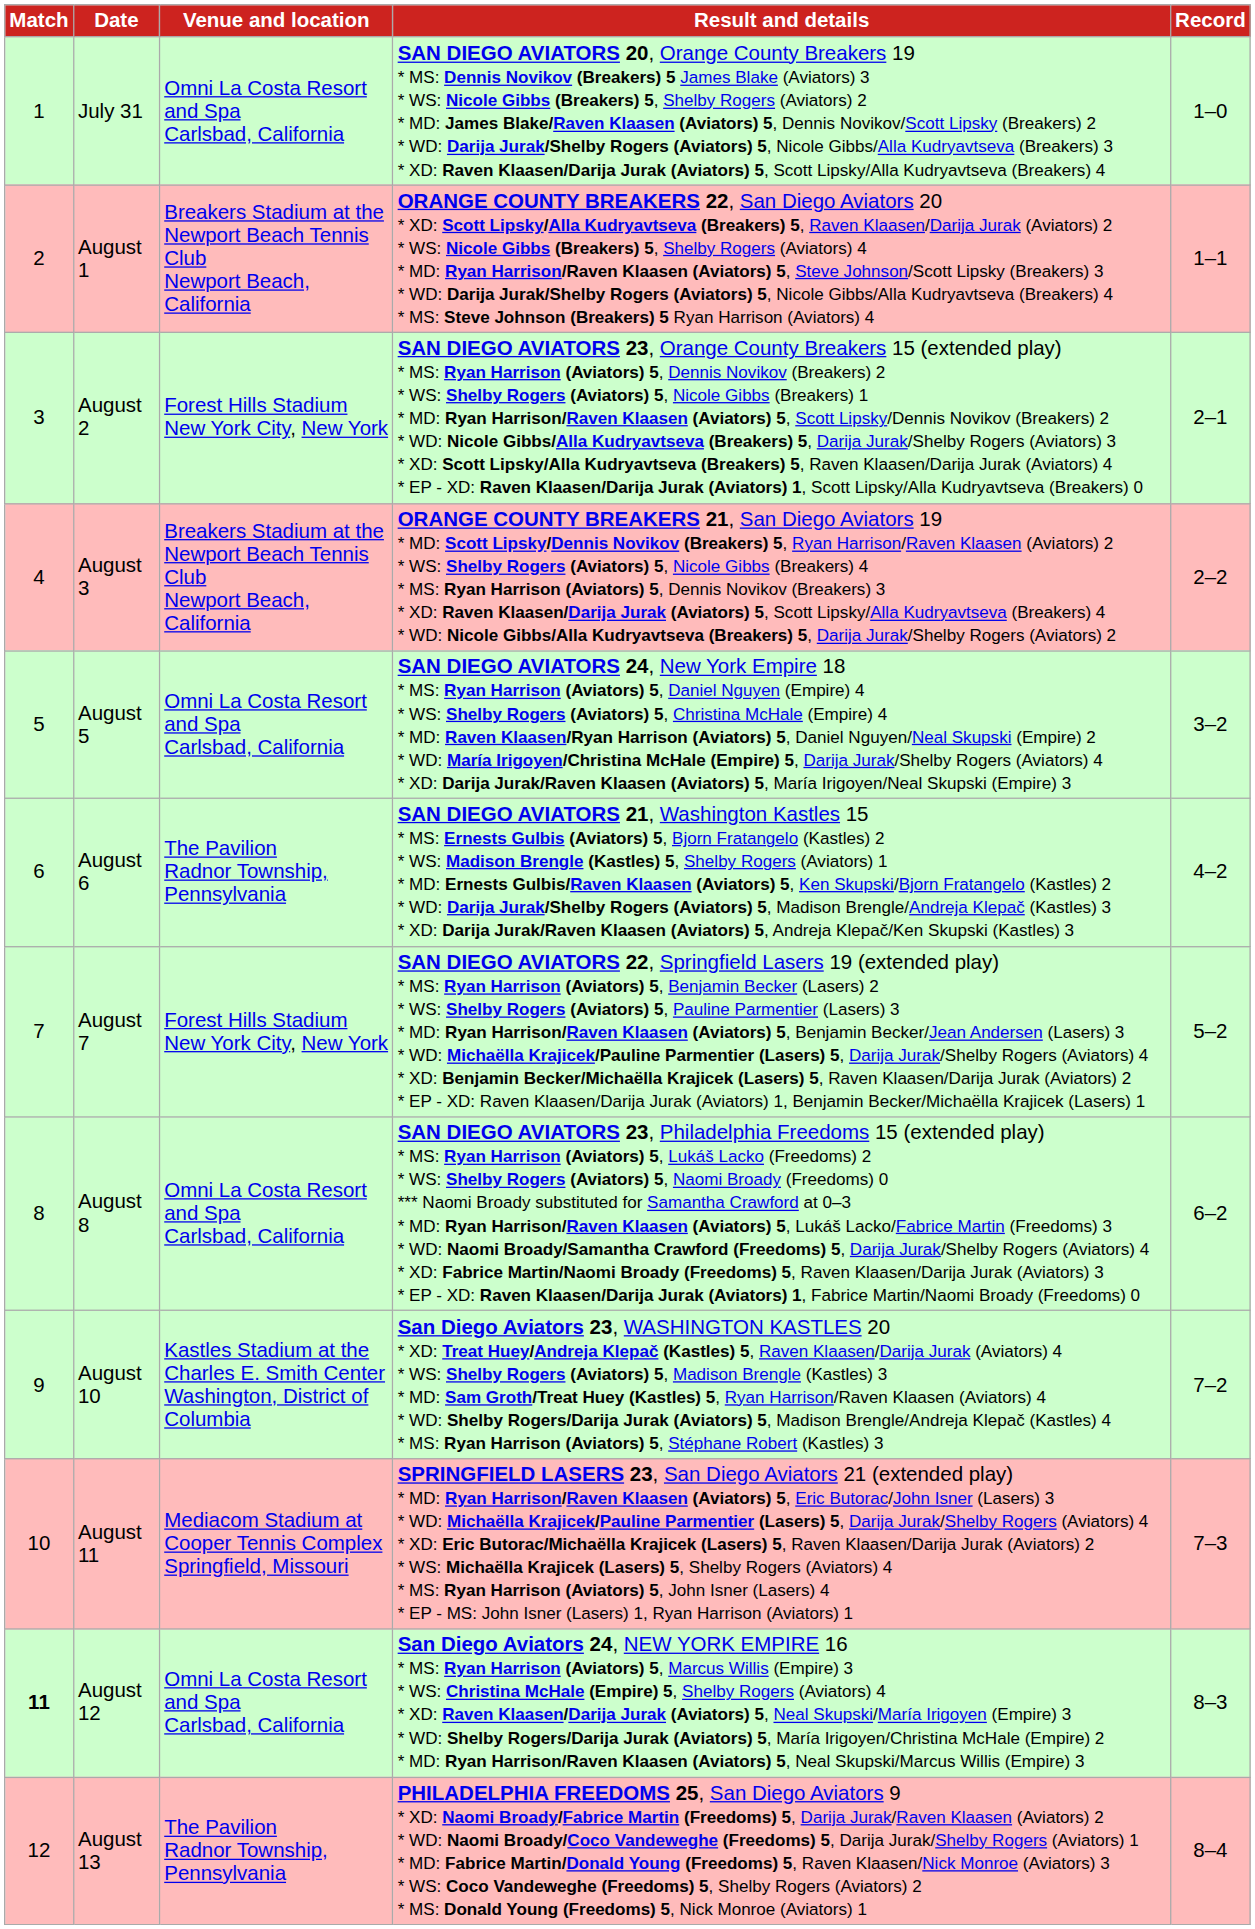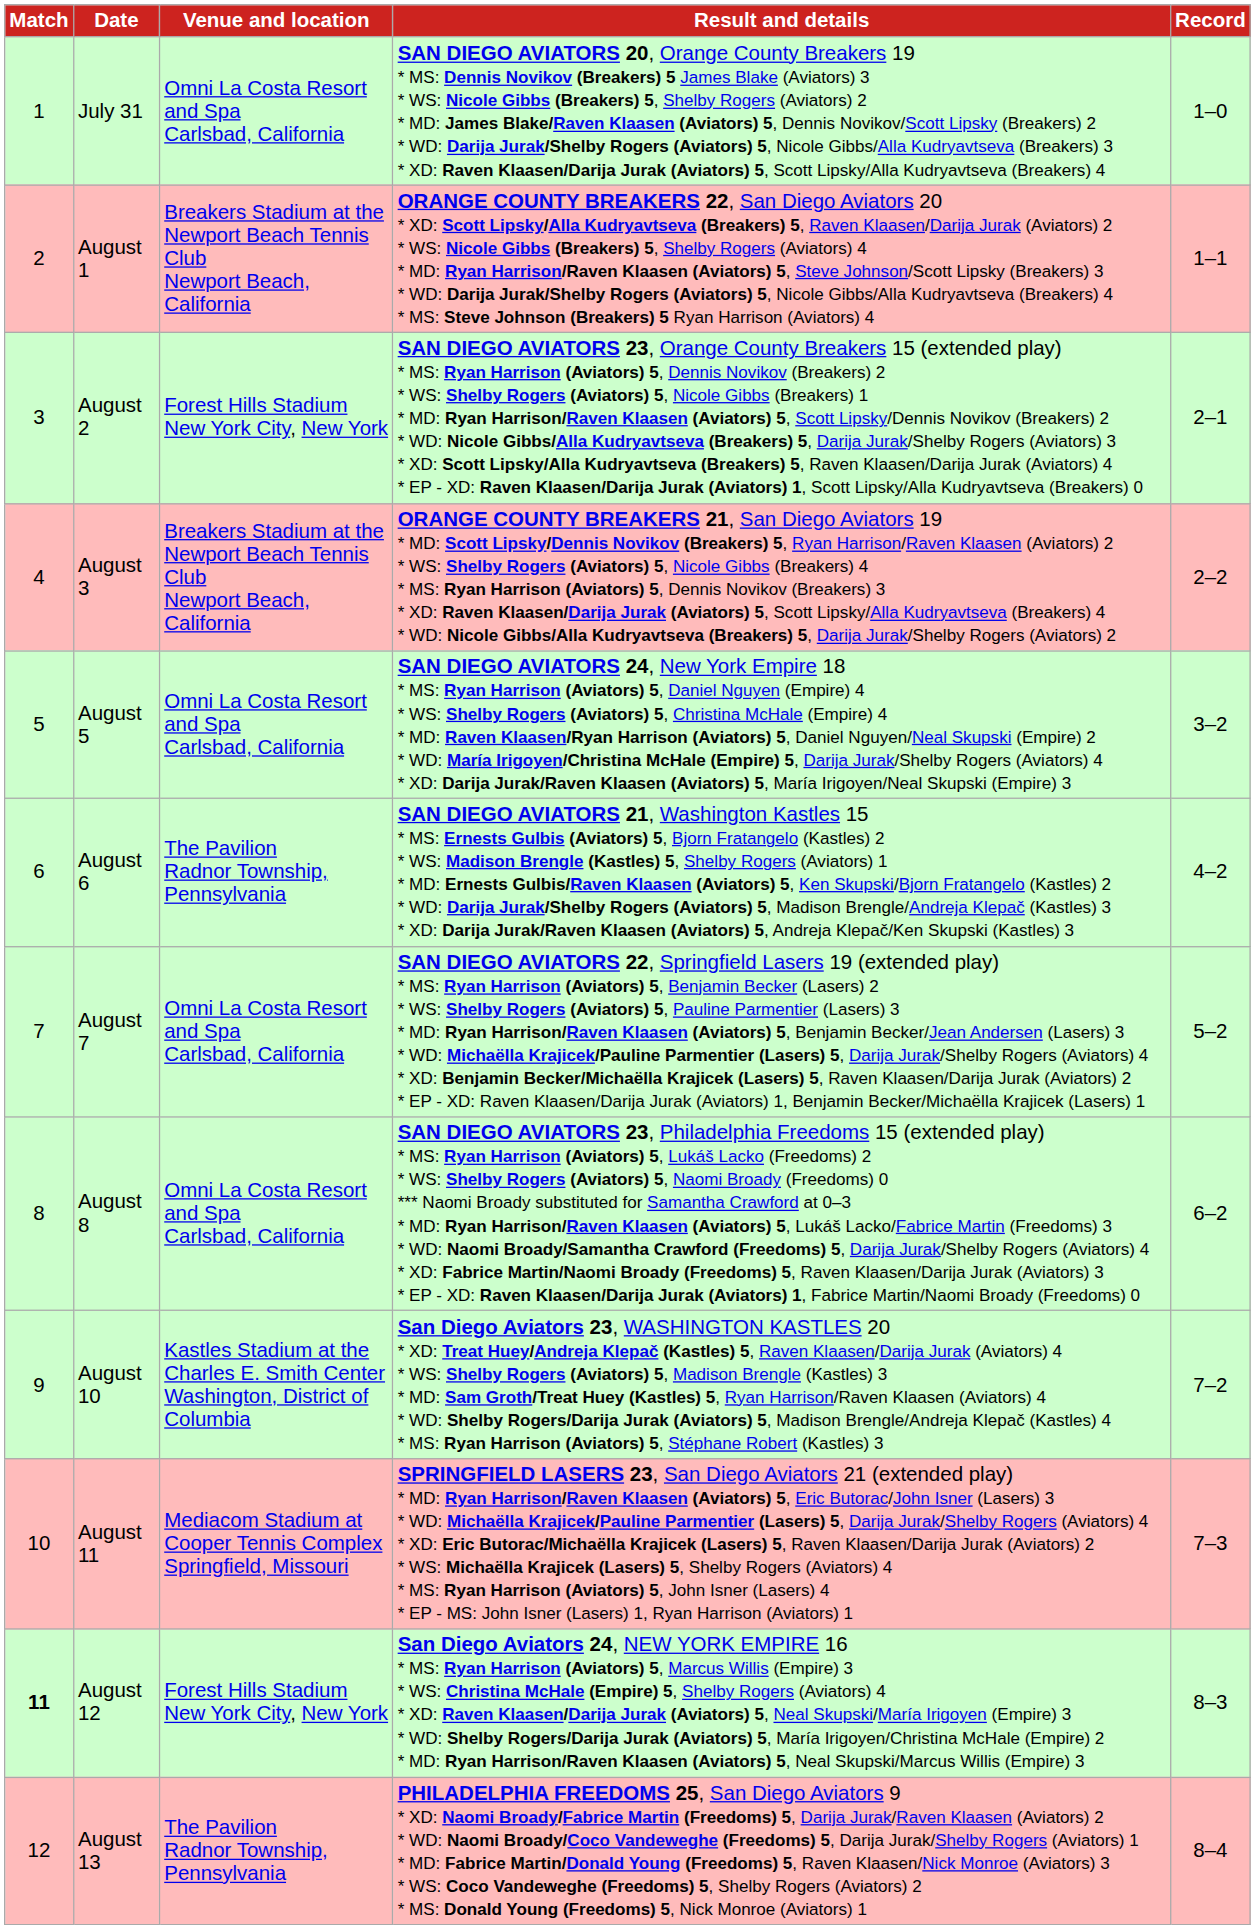August 7 | Venue and location: Forest Hills Stadium New York City, New York -> Omni La Costa Resort and Spa Carlsbad, California
August 12 | Venue and location: Omni La Costa Resort and Spa Carlsbad, California -> Forest Hills Stadium New York City, New York
